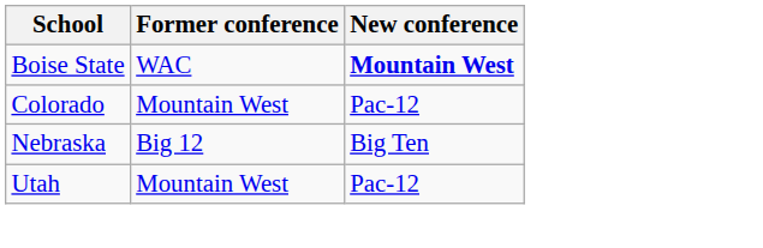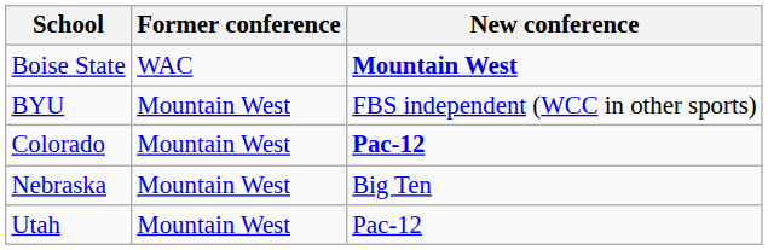+ row: BYU | Mountain West | FBS independent (WCC in other sports)
Colorado | New conference: normal -> bold
Nebraska | Former conference: Big 12 -> Mountain West
